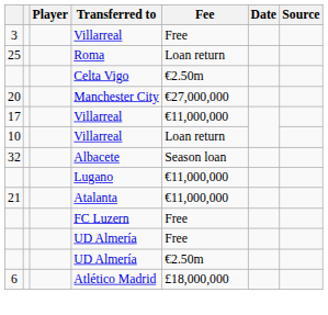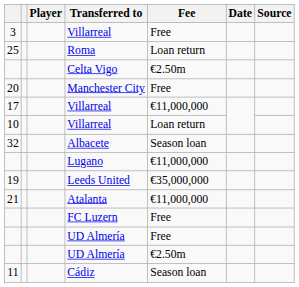Manchester City | Fee: €27,000,000 -> Free
+ row: 19 | Leeds United | €35,000,000
- row: 6 | Atlético Madrid | £18,000,000
+ row: 11 | Cádiz | Season loan
